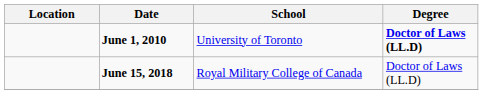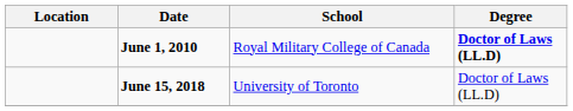June 1, 2010 | School: University of Toronto -> Royal Military College of Canada
June 15, 2018 | School: Royal Military College of Canada -> University of Toronto
